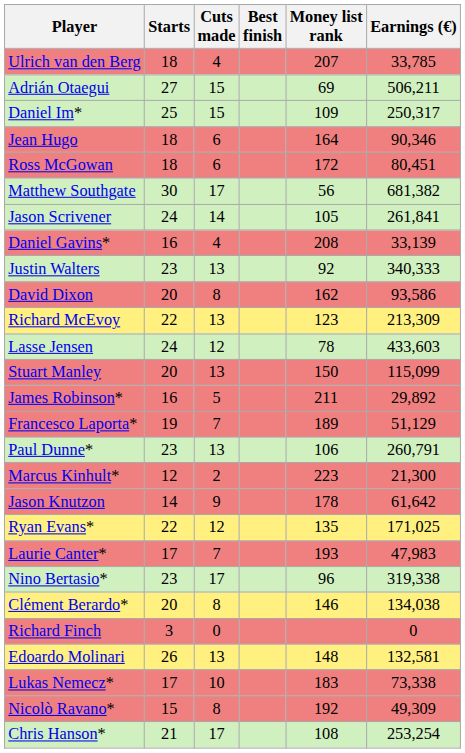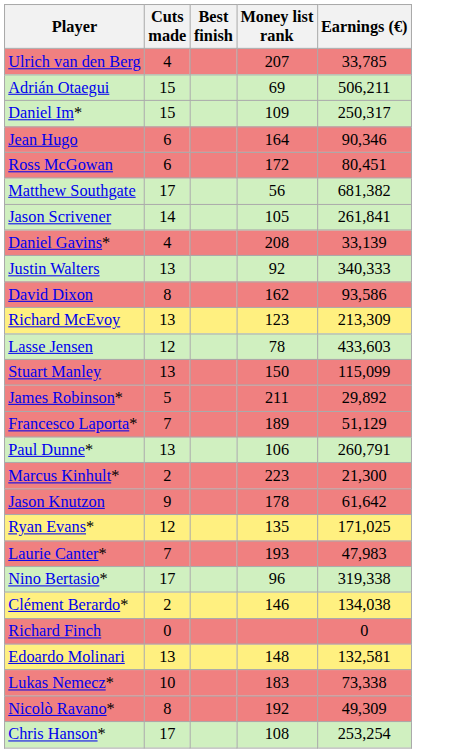- column: Starts | 18 | 27 | 25 | 18 | 18 | 30 | 24 | 16 | 23 | 20 | 22 | 24 | 20 | 16 | 19 | 23 | 12 | 14 | 22 | 17 | 23 | 20 | 3 | 26 | 17 | 15 | 21
Clément Berardo* | Cuts made: 8 -> 2
